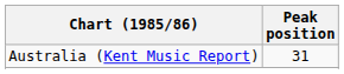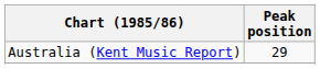Australia (Kent Music Report) | Peak position: 31 -> 29
